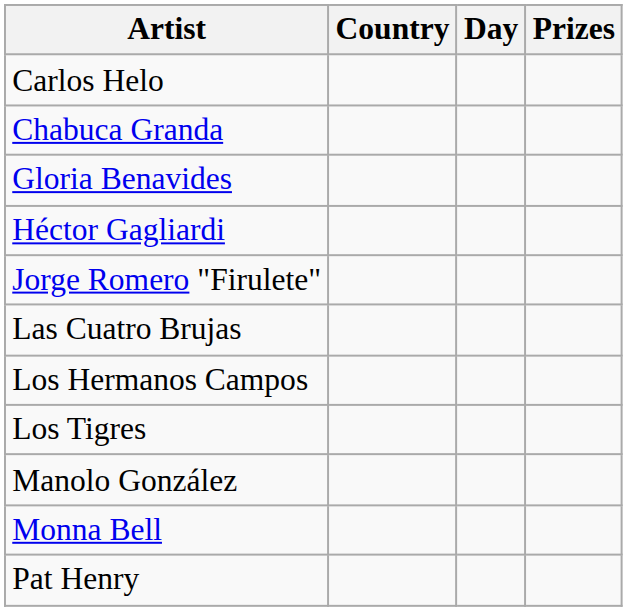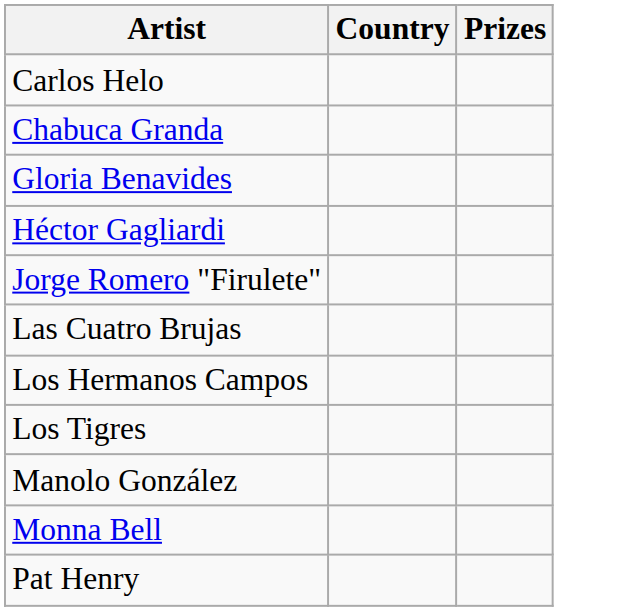- column: Day
